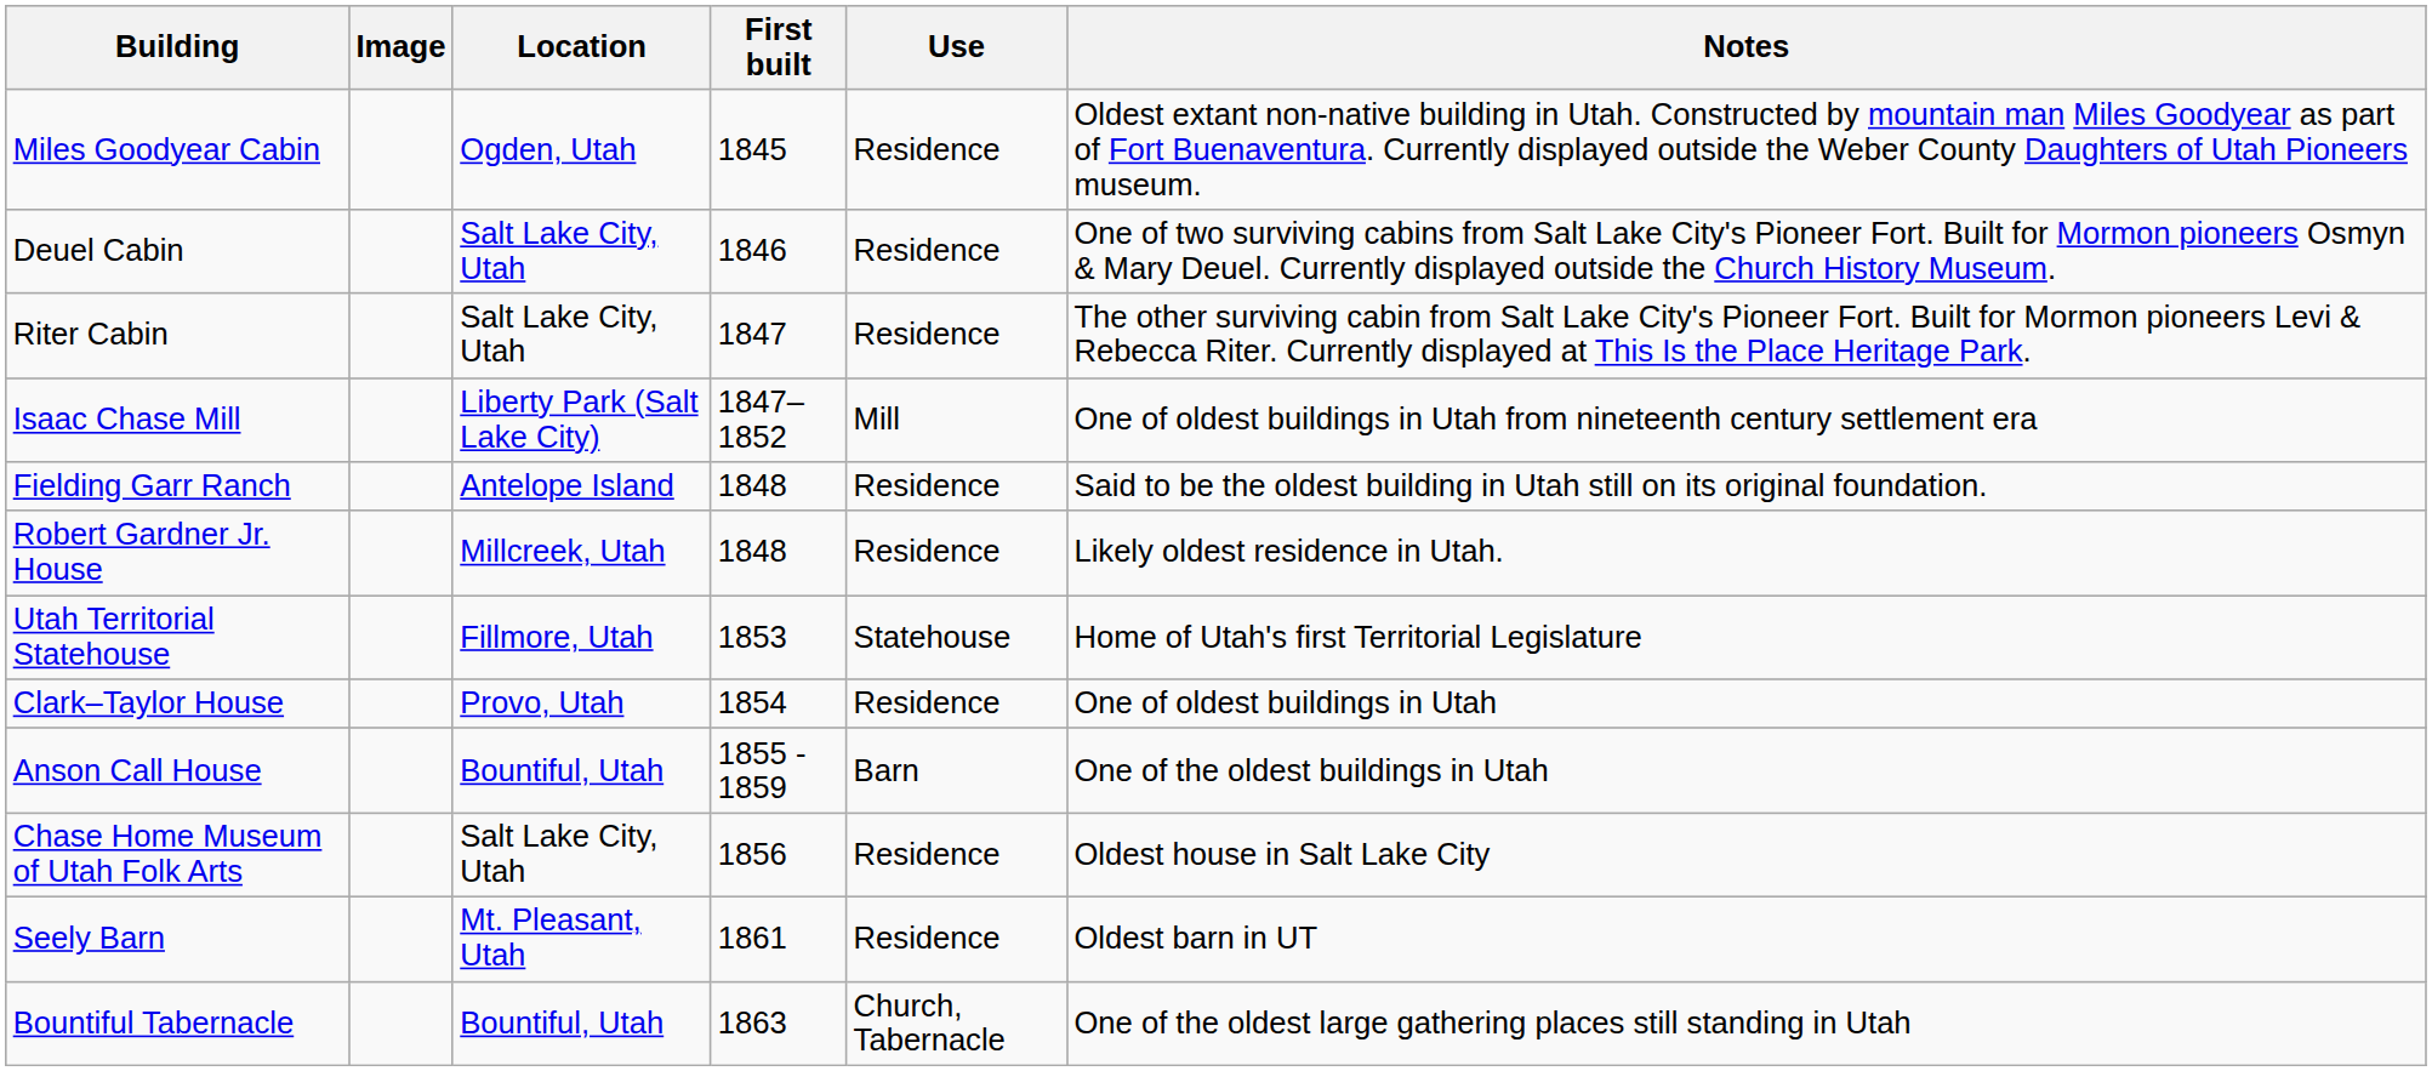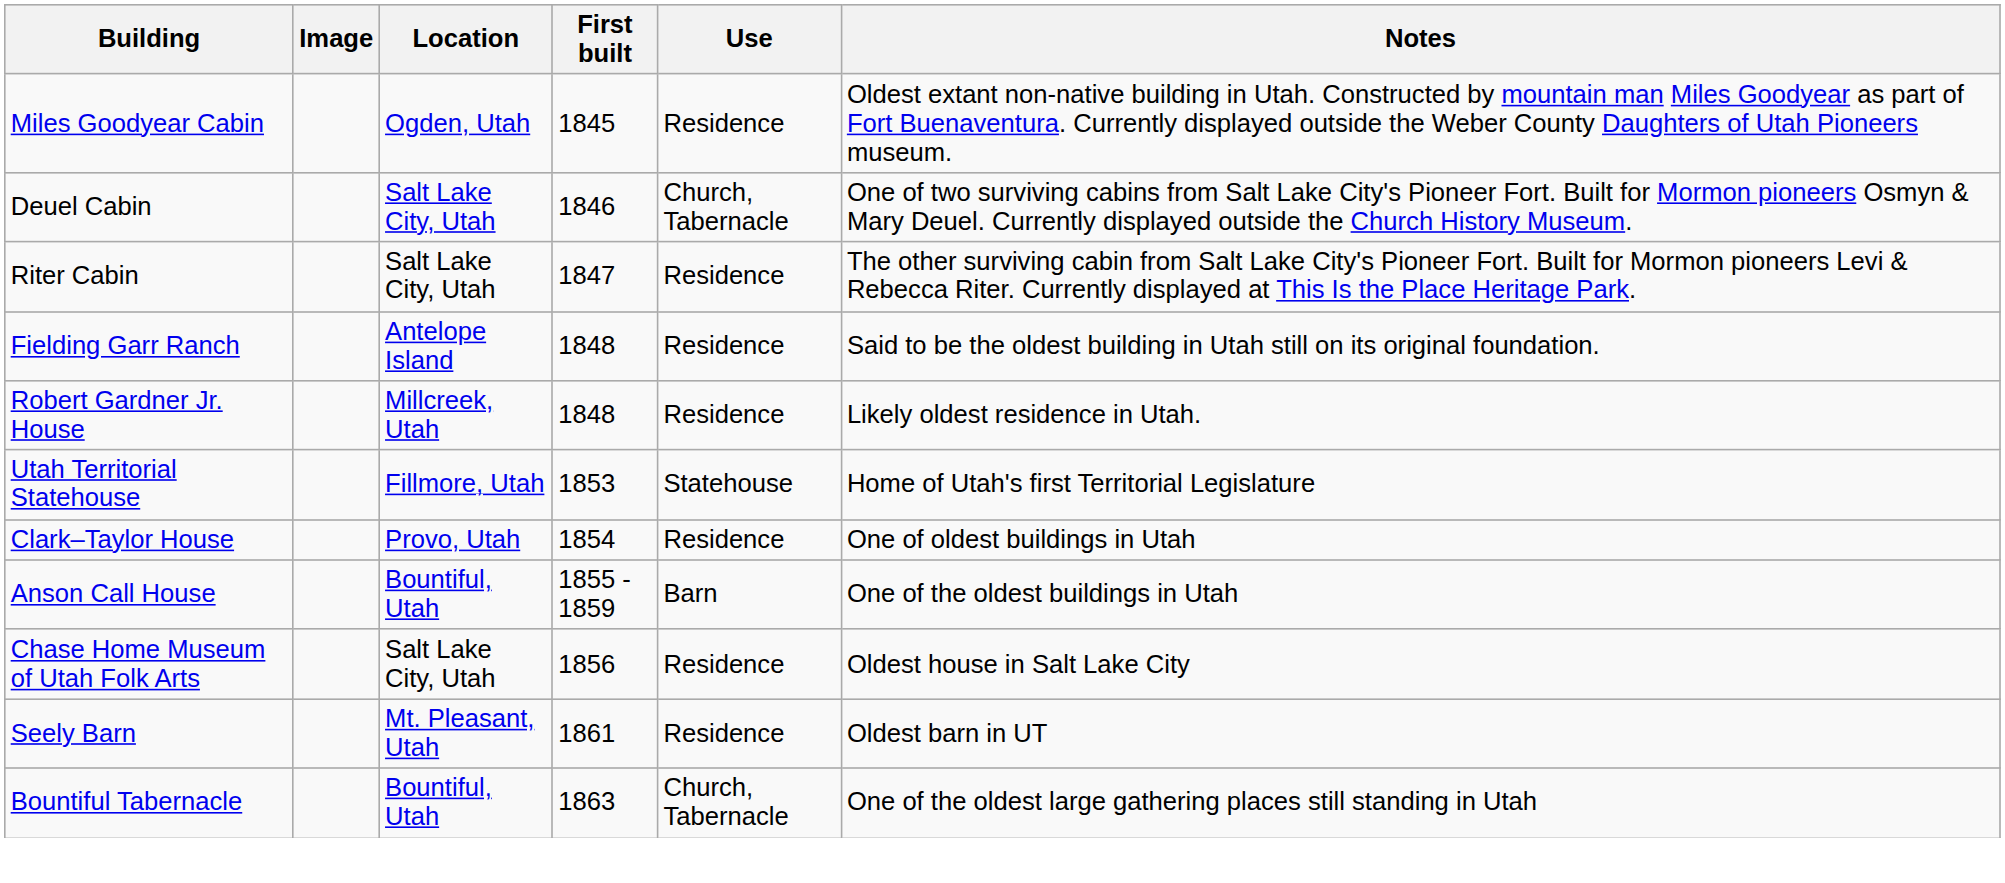Deuel Cabin | Use: Residence -> Church, Tabernacle
- row: Isaac Chase Mill | Liberty Park (Salt Lake City) | 1847–1852 | Mill | One of oldest buildings in Utah from nineteenth century settlement era
